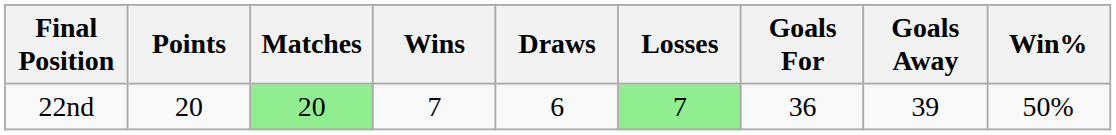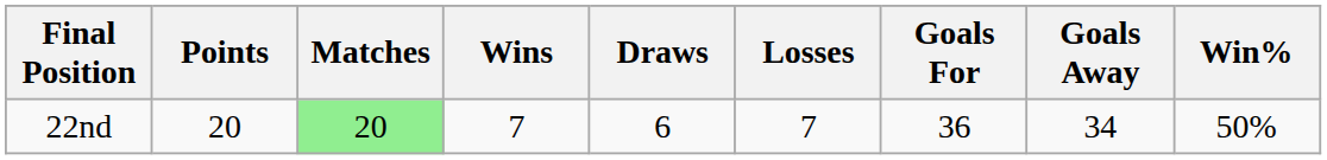22nd | Losses: lightgreen background -> no background
22nd | Goals Away: 39 -> 34
